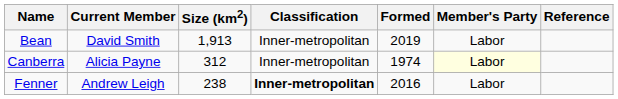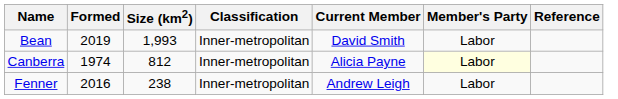columns swapped: Formed <-> Current Member
Bean | Size (km2): 1,913 -> 1,993
Canberra | Size (km2): 312 -> 812
Fenner | Classification: bold -> normal
